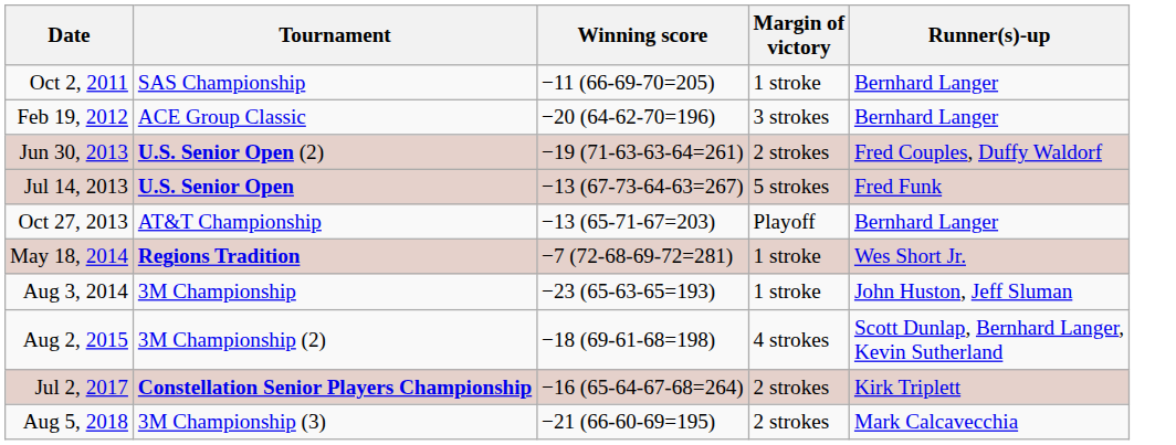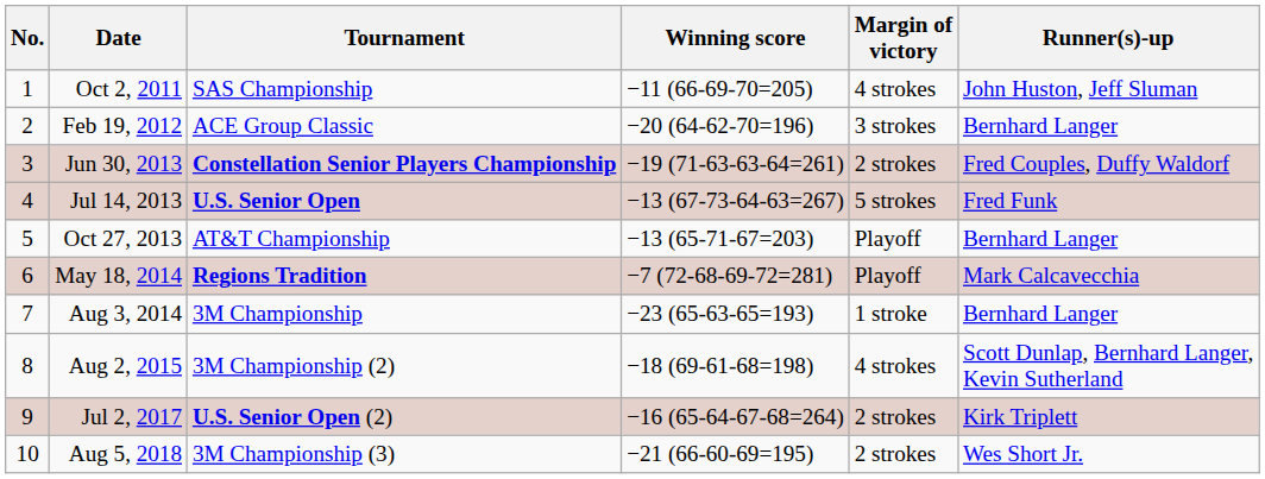+ column: No. | 1 | 2 | 3 | 4 | 5 | 6 | 7 | 8 | 9 | 10
Oct 2, 2011 | Margin of victory: 1 stroke -> 4 strokes
Oct 2, 2011 | Runner(s)-up: Bernhard Langer -> John Huston, Jeff Sluman
Jun 30, 2013 | Tournament: U.S. Senior Open (2) -> Constellation Senior Players Championship
May 18, 2014 | Margin of victory: 1 stroke -> Playoff
May 18, 2014 | Runner(s)-up: Wes Short Jr. -> Mark Calcavecchia
Aug 3, 2014 | Runner(s)-up: John Huston, Jeff Sluman -> Bernhard Langer
Jul 2, 2017 | Tournament: Constellation Senior Players Championship -> U.S. Senior Open (2)
Aug 5, 2018 | Runner(s)-up: Mark Calcavecchia -> Wes Short Jr.
